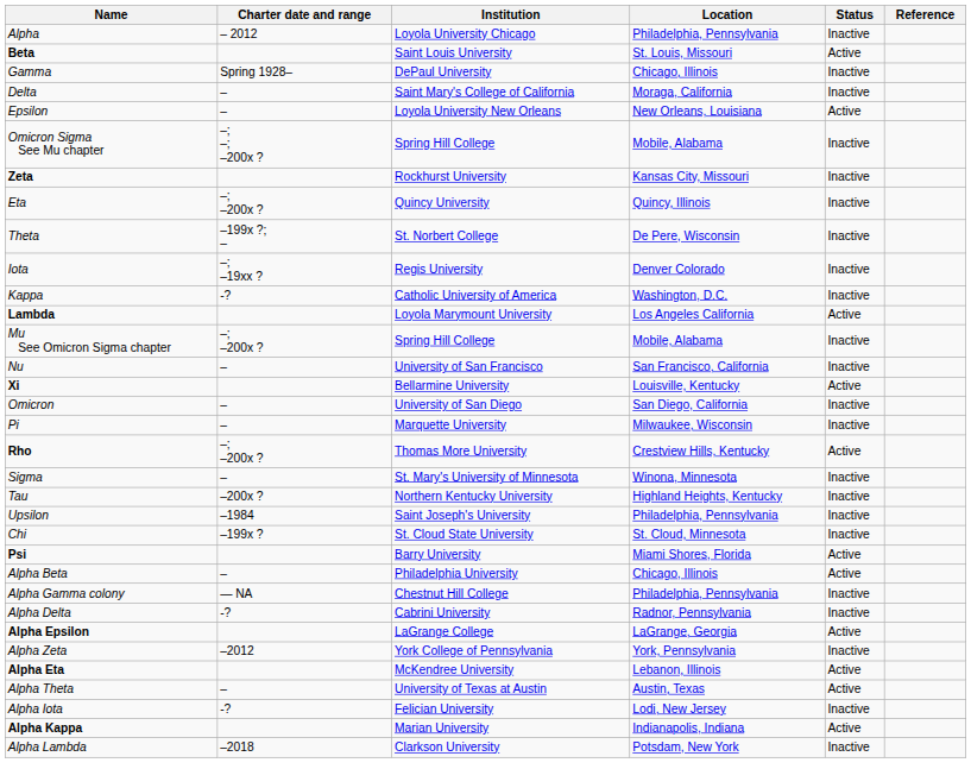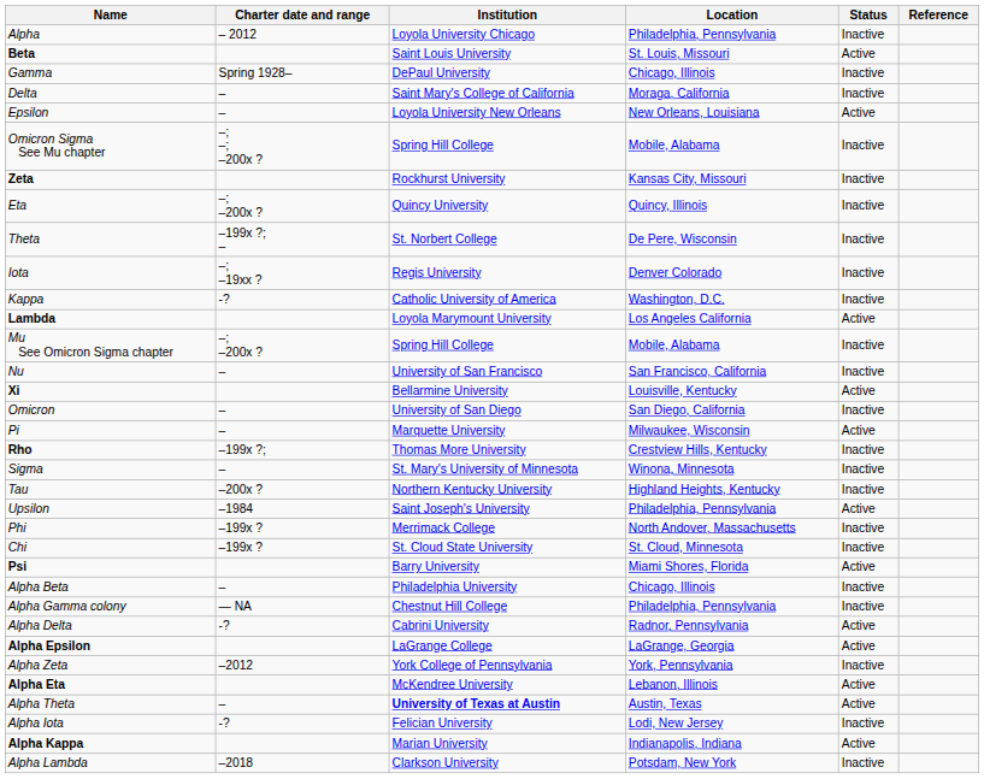Pi | Status: Inactive -> Active
Rho | Charter date and range: –; –200x ? -> –199x ?;
Rho | Status: Active -> Inactive
Upsilon | Status: Inactive -> Active
+ row: Phi | –199x ? | Merrimack College | North Andover, Massachusetts | Inactive
Alpha Beta | Status: Active -> Inactive
Alpha Delta | Status: Inactive -> Active
Alpha Theta | Institution: normal -> bold
